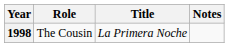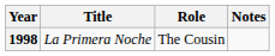columns swapped: Title <-> Role
